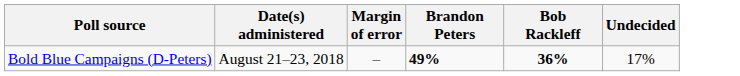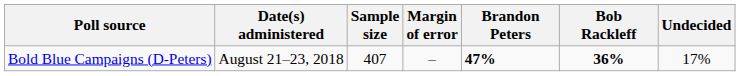+ column: Sample size | 407
Bold Blue Campaigns (D-Peters) | Brandon Peters: 49% -> 47%
